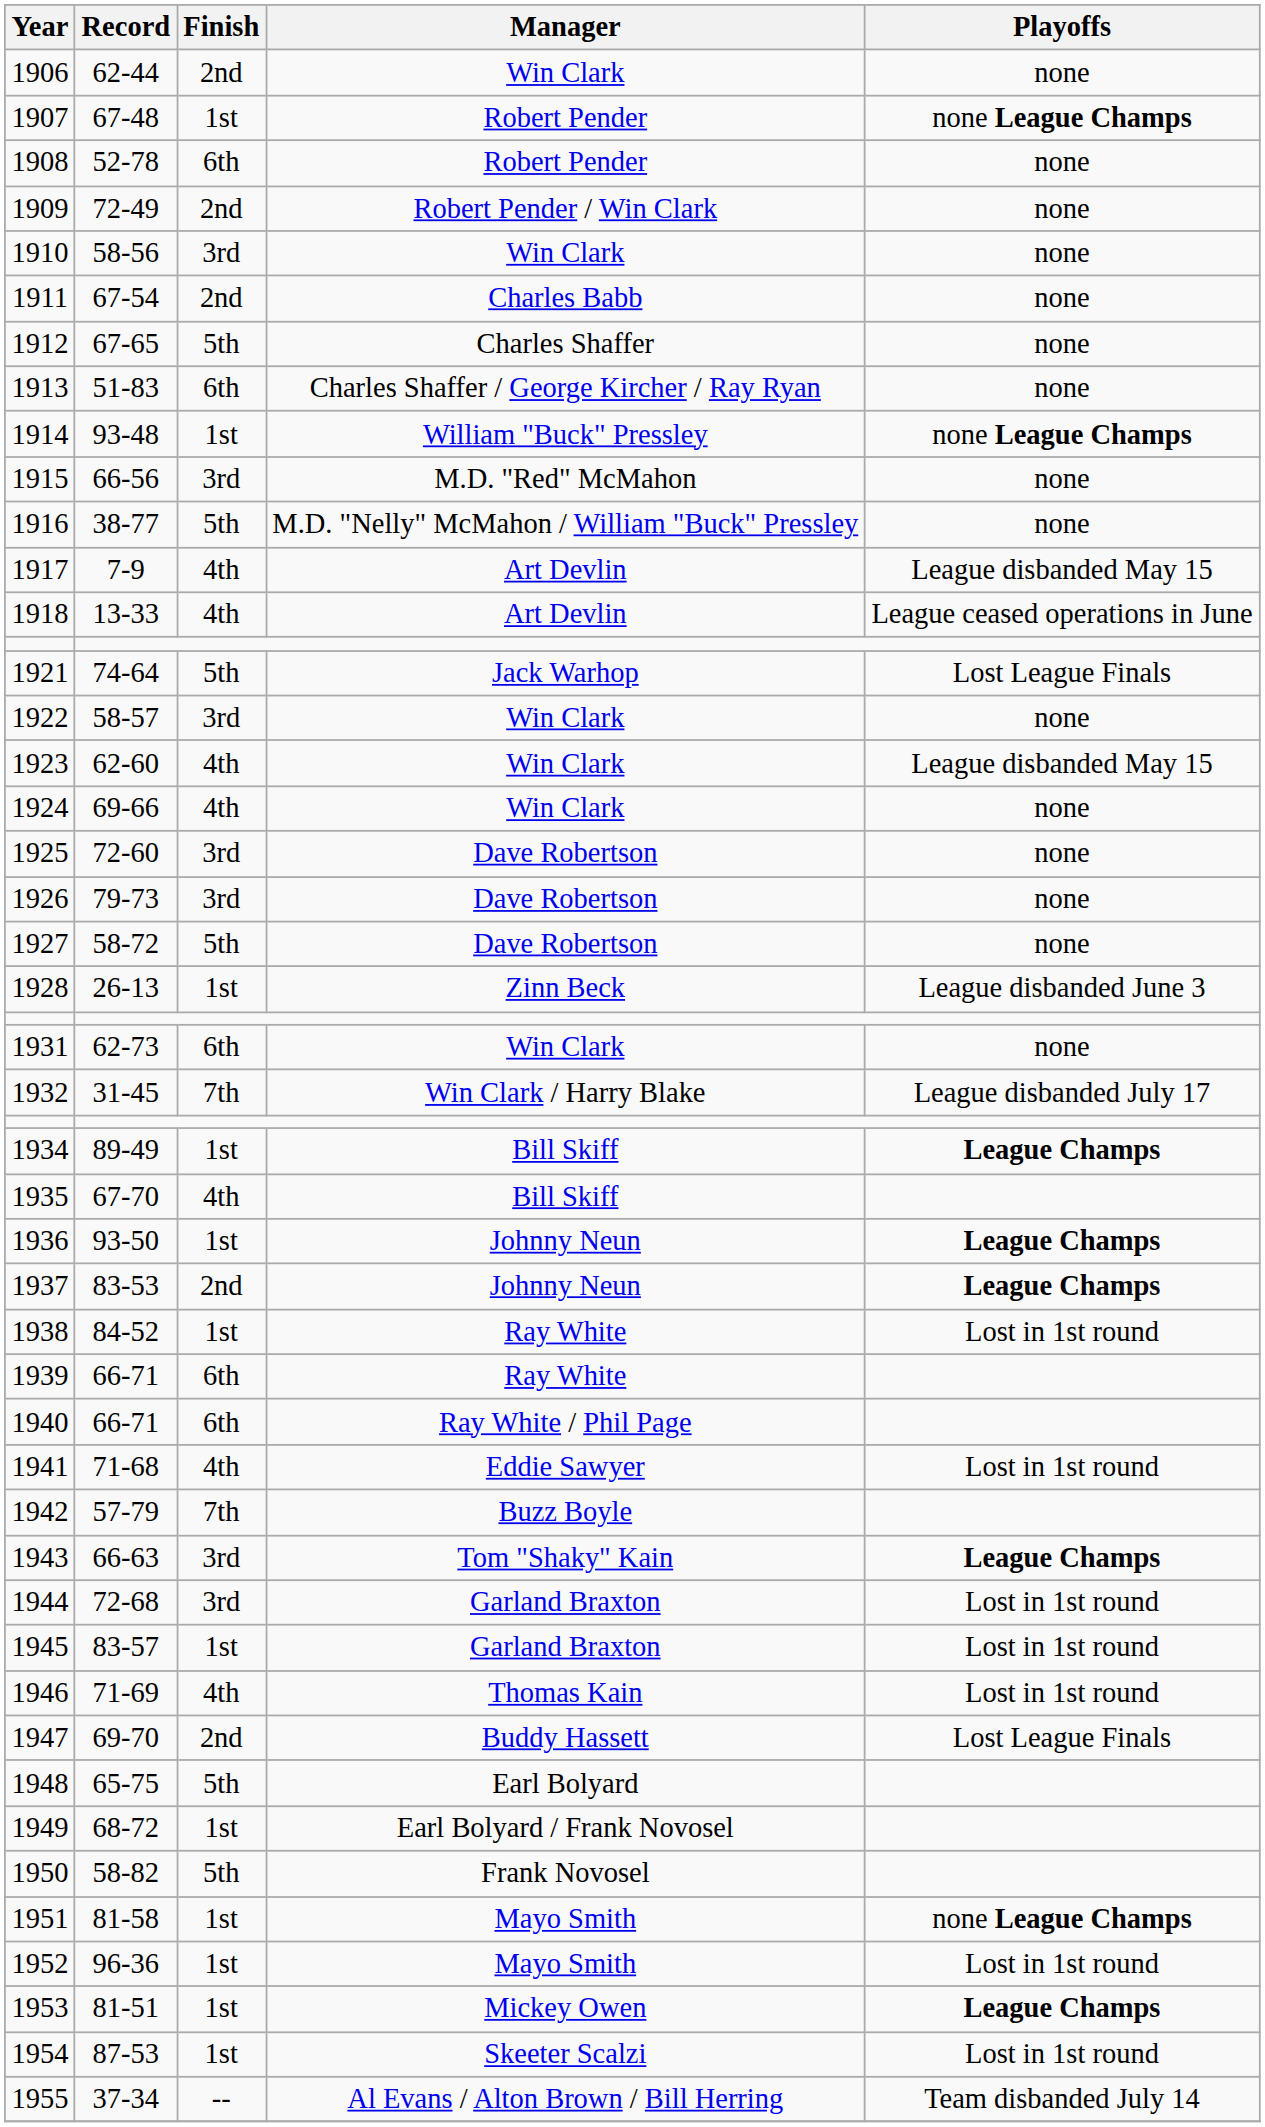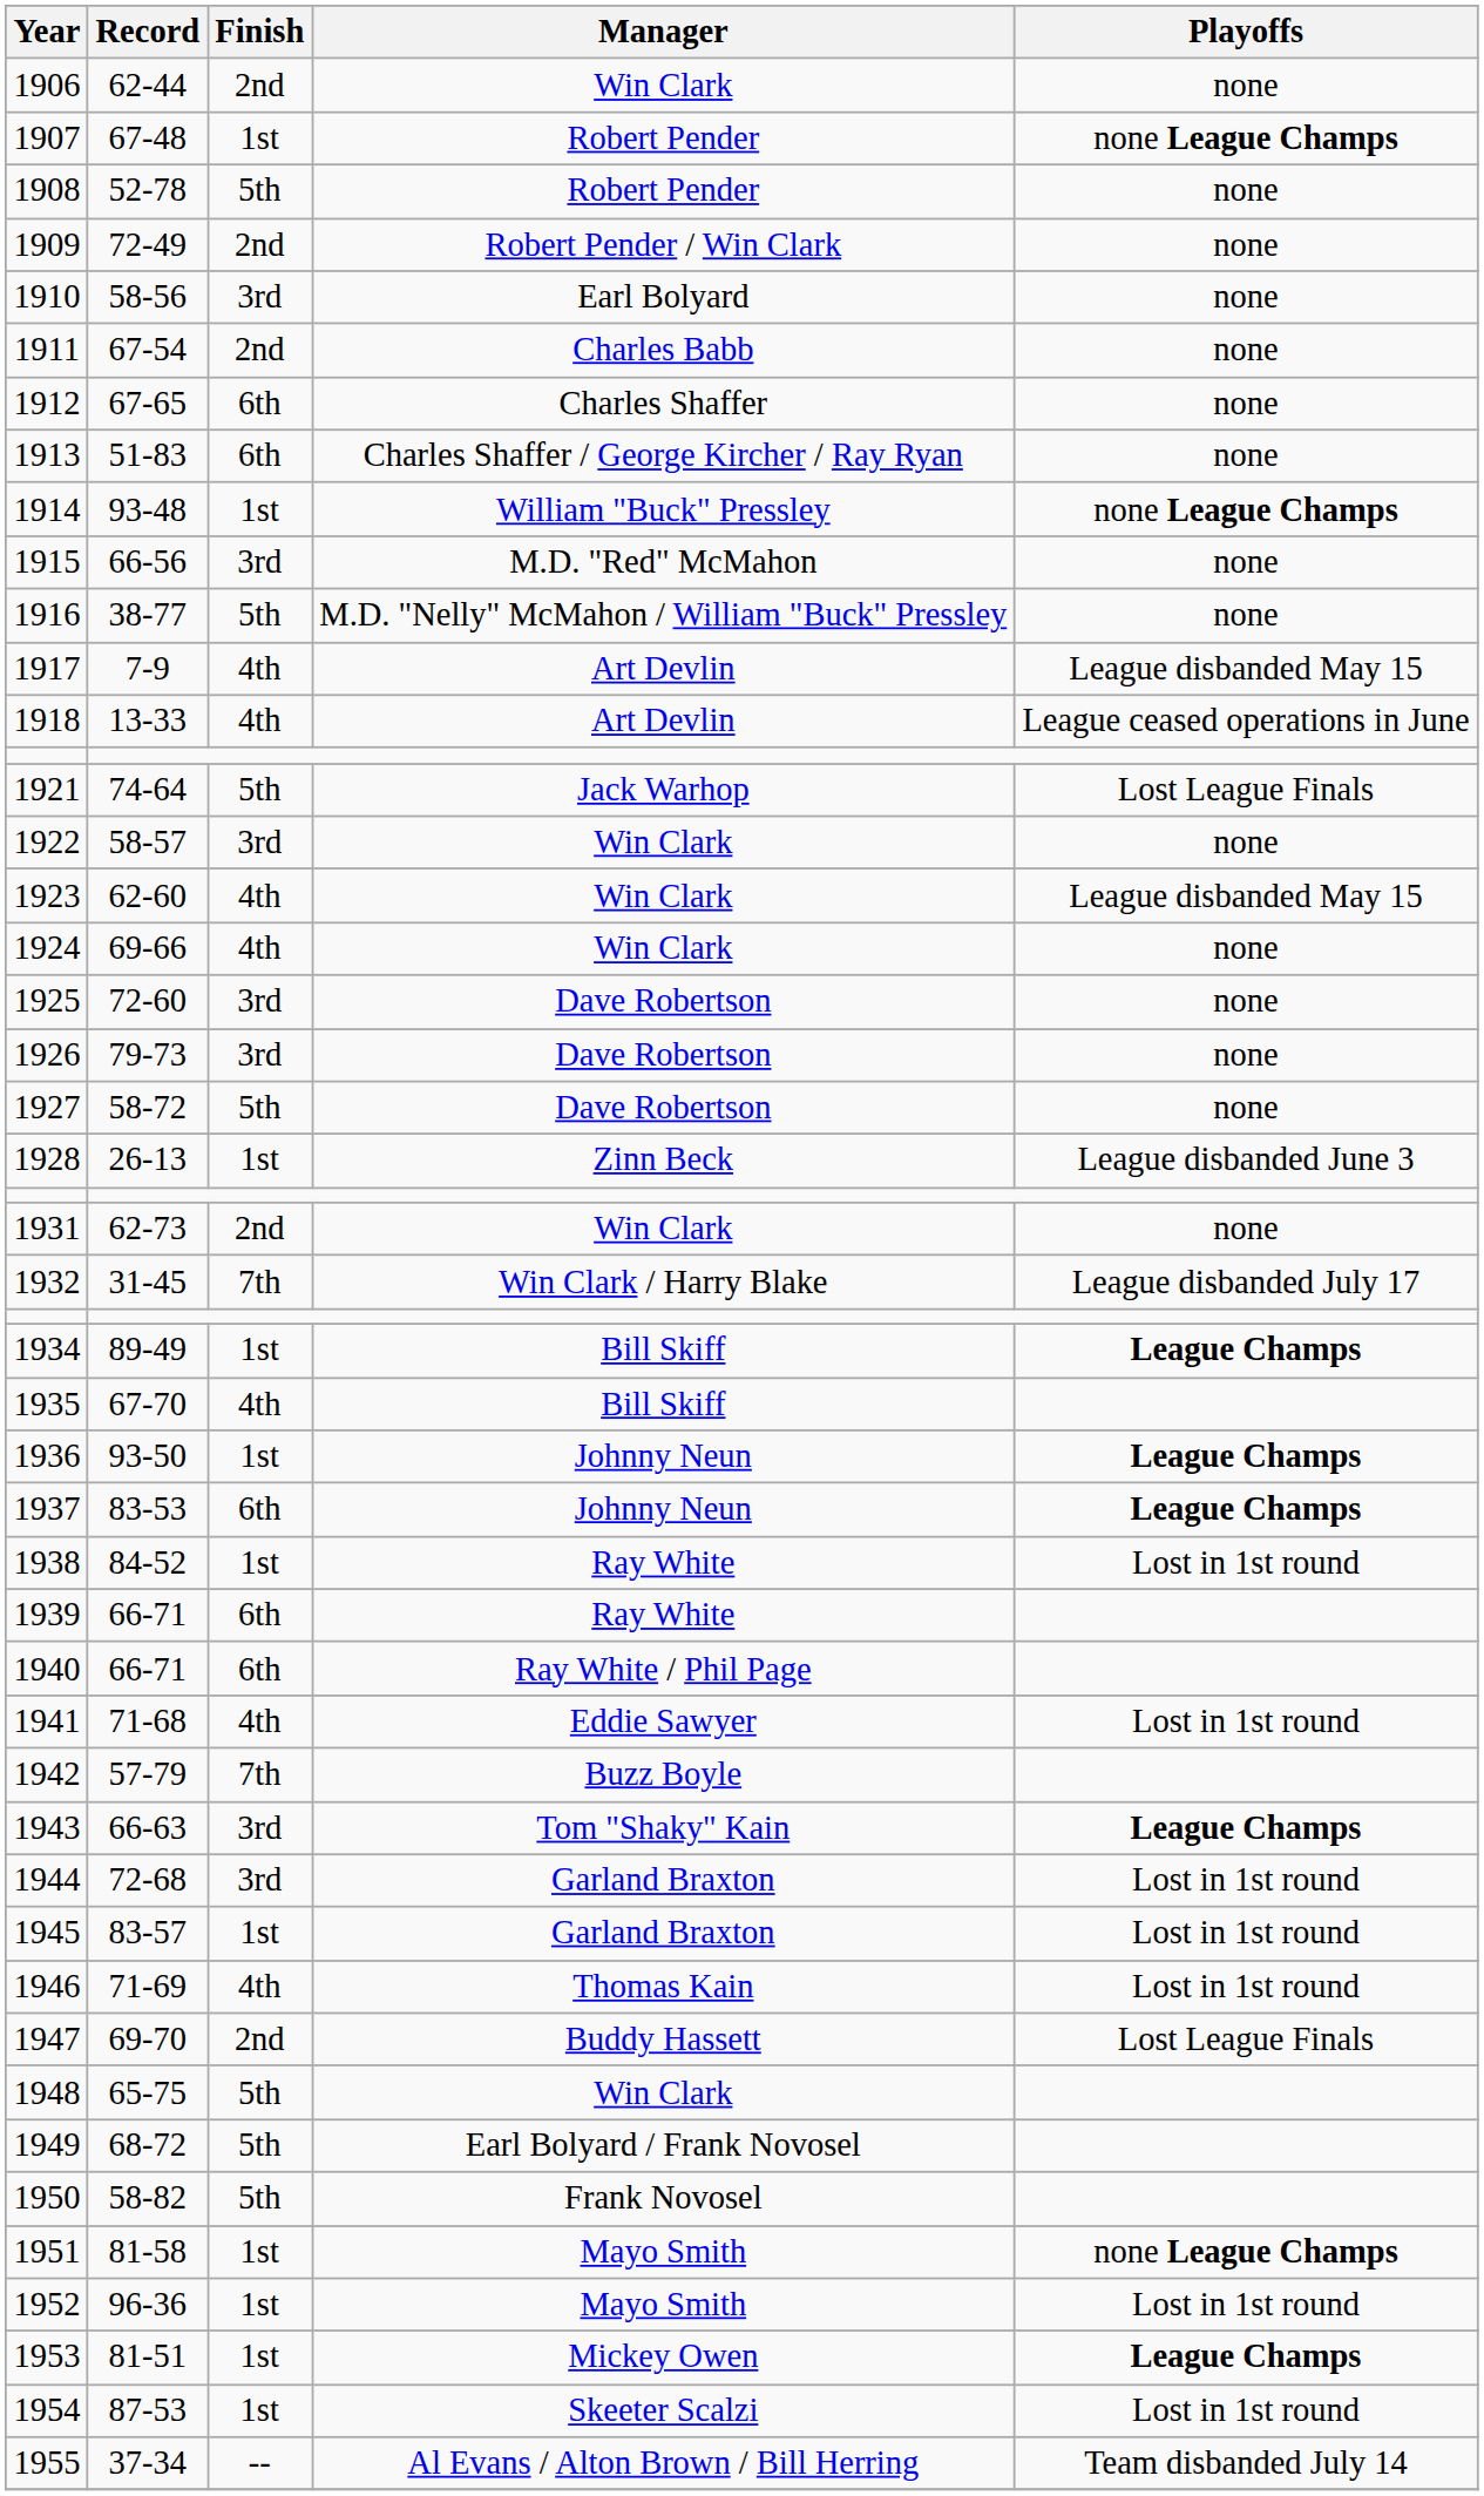1908 | Finish: 6th -> 5th
1910 | Manager: Win Clark -> Earl Bolyard
1912 | Finish: 5th -> 6th
1931 | Finish: 6th -> 2nd
1937 | Finish: 2nd -> 6th
1948 | Manager: Earl Bolyard -> Win Clark
1949 | Finish: 1st -> 5th
